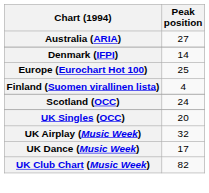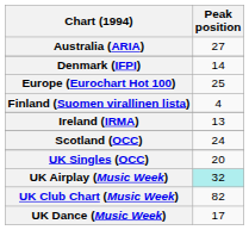+ row: Ireland (IRMA) | 13
UK Airplay (Music Week) | Peak position: no background -> paleturquoise background
rows swapped: UK Dance (Music Week) <-> UK Club Chart (Music Week)
